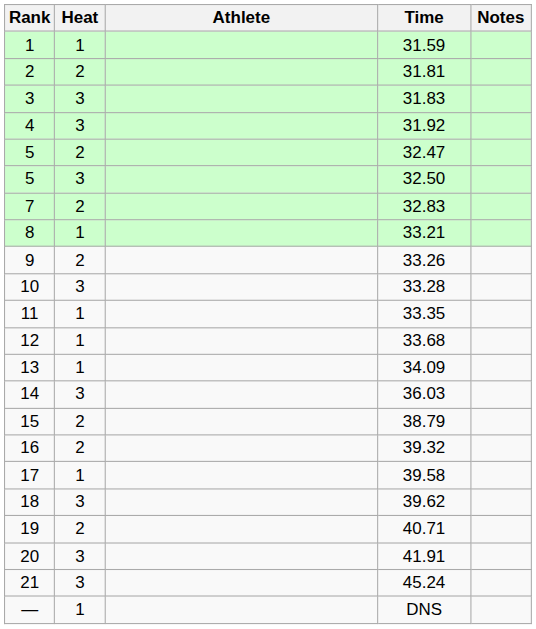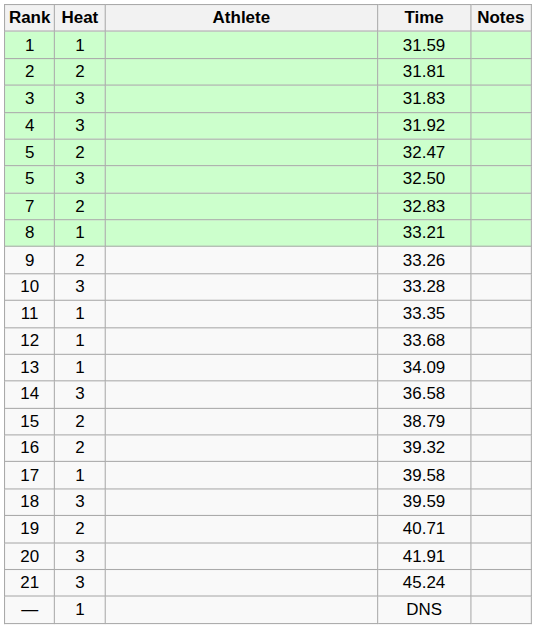14 | Time: 36.03 -> 36.58
18 | Time: 39.62 -> 39.59
